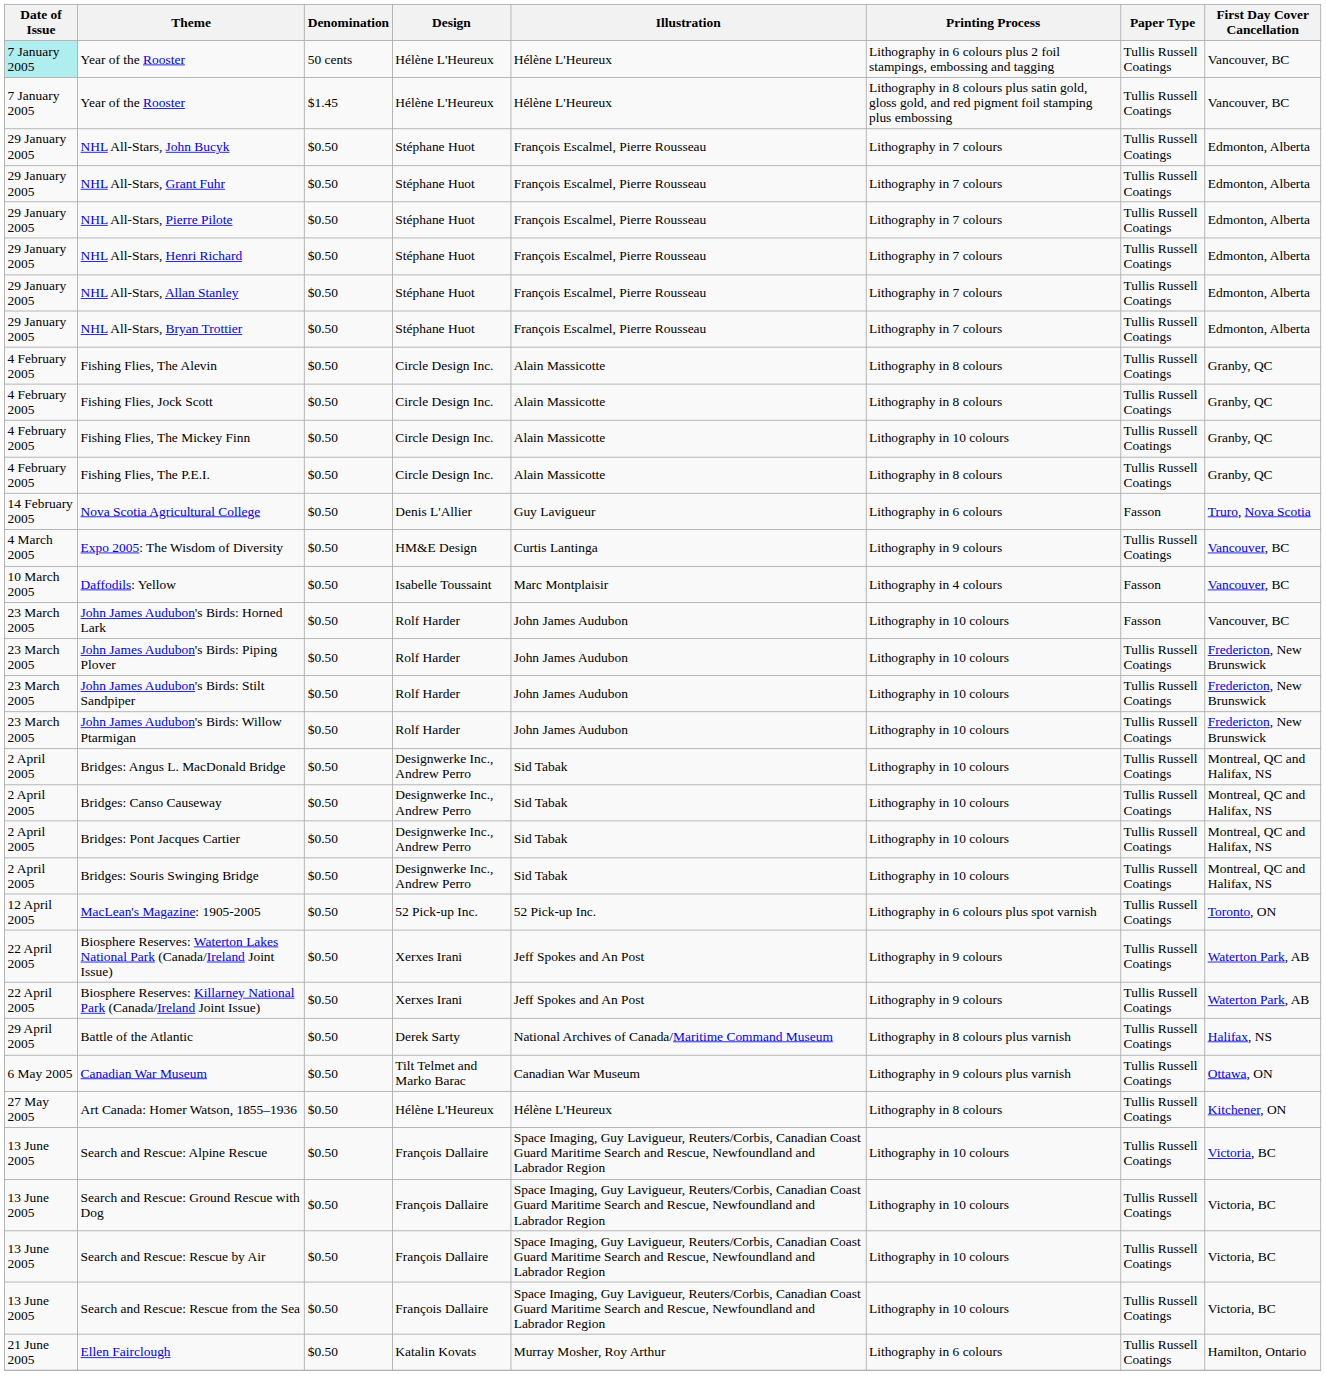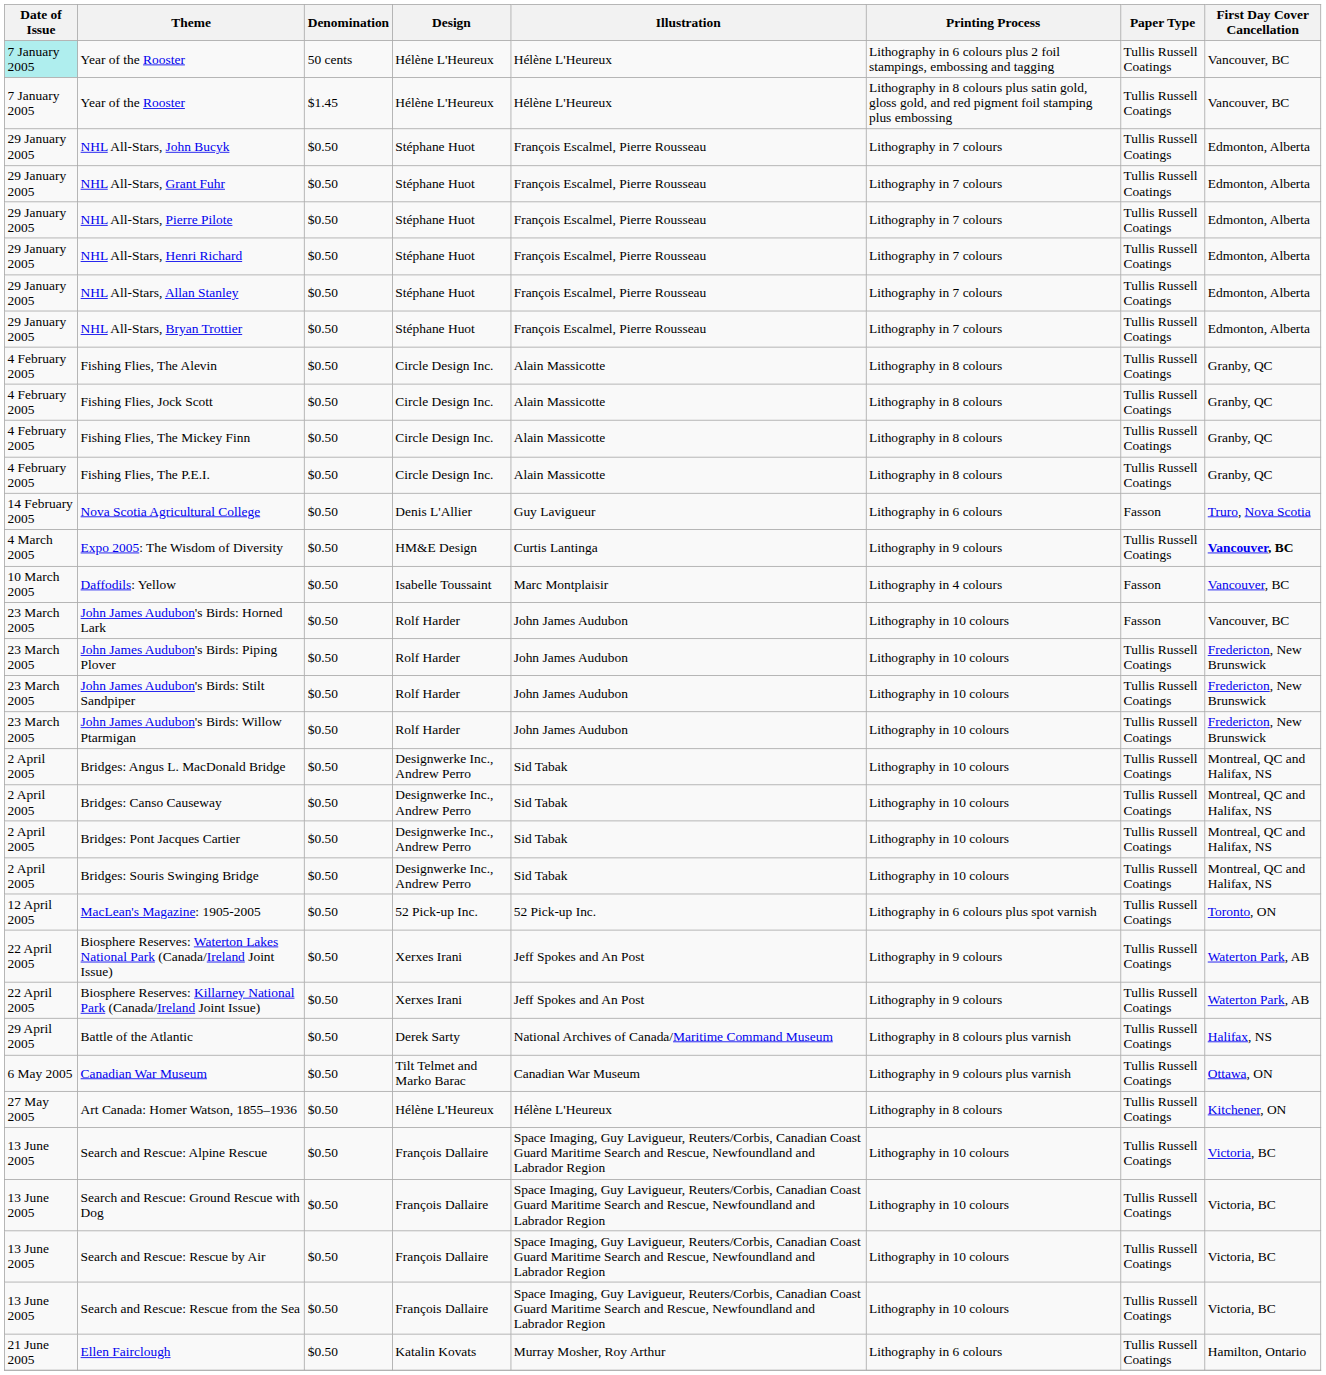Fishing Flies, The Mickey Finn | Printing Process: Lithography in 10 colours -> Lithography in 8 colours
Expo 2005: The Wisdom of Diversity | First Day Cover Cancellation: normal -> bold
